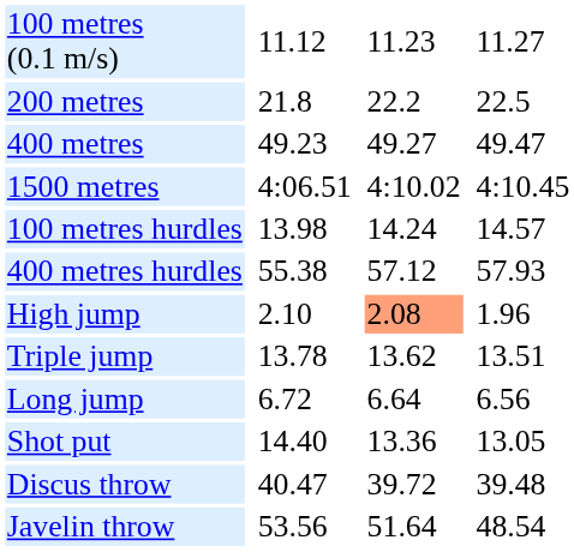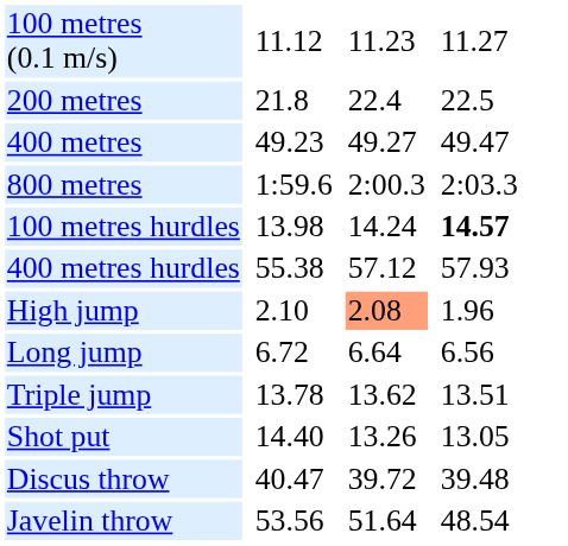200 metres | column 5: 22.2 -> 22.4
+ row: 800 metres | 1:59.6 | 2:00.3 | 2:03.3
- row: 1500 metres | 4:06.51 | 4:10.02 | 4:10.45
100 metres hurdles | column 7: normal -> bold
rows swapped: Long jump <-> Triple jump
Shot put | column 5: 13.36 -> 13.26
